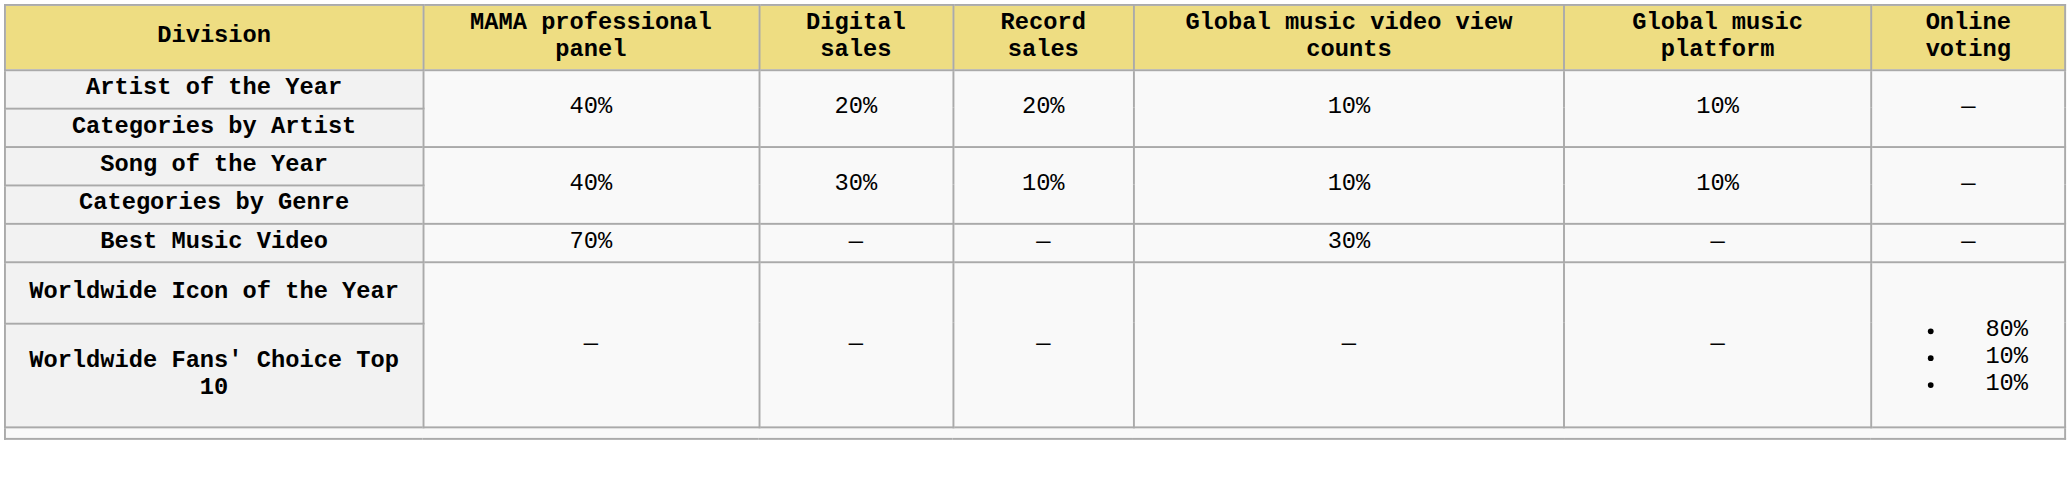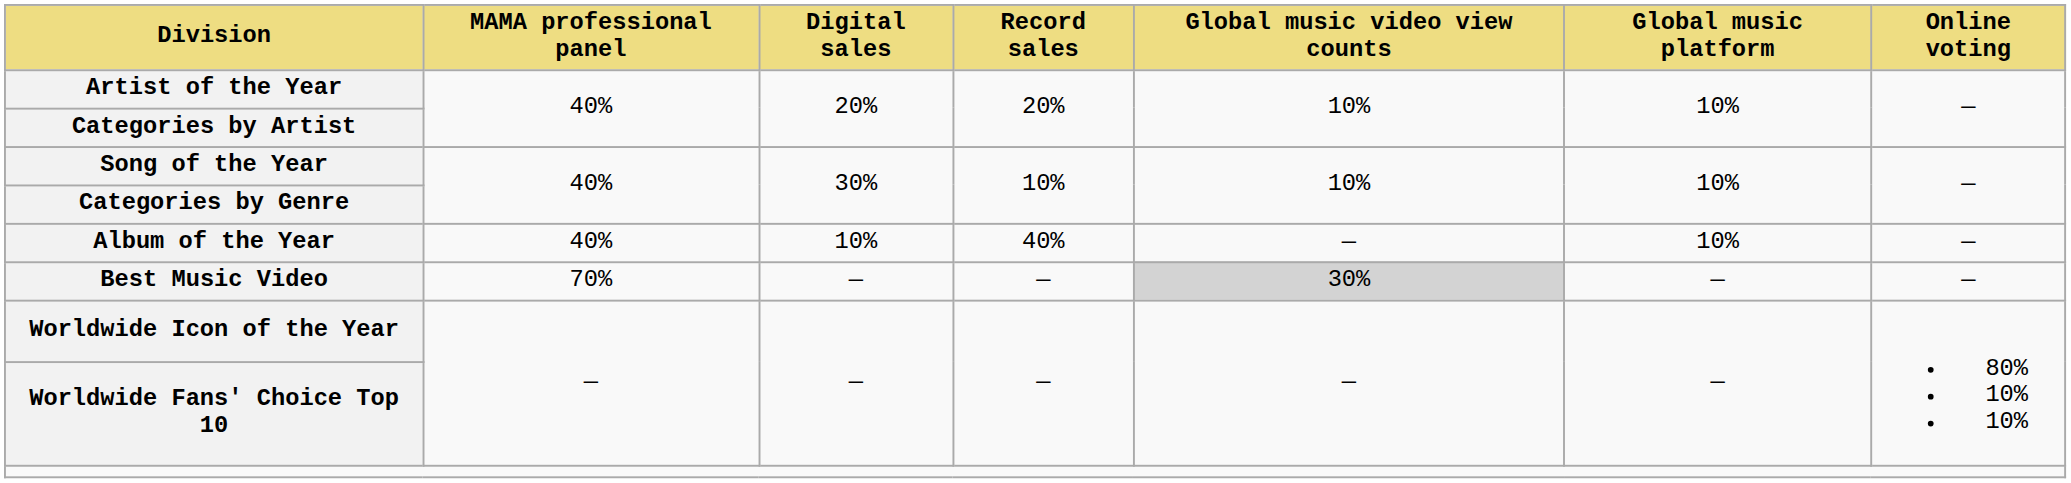+ row: Album of the Year | 40% | 10% | 40% | — | 10% | —
Best Music Video | Global music video view counts: no background -> lightgrey background
